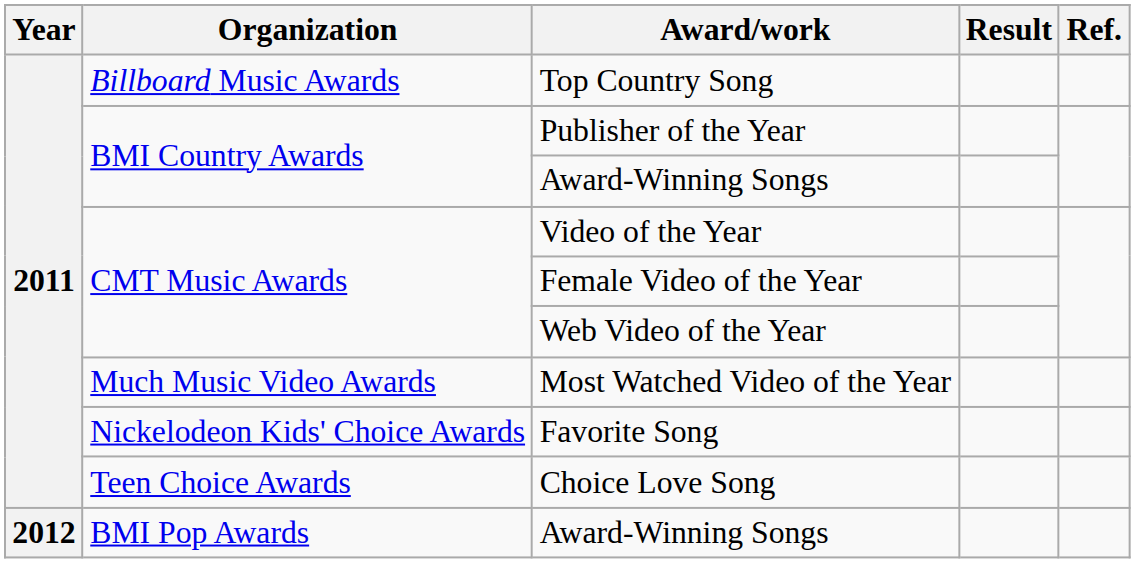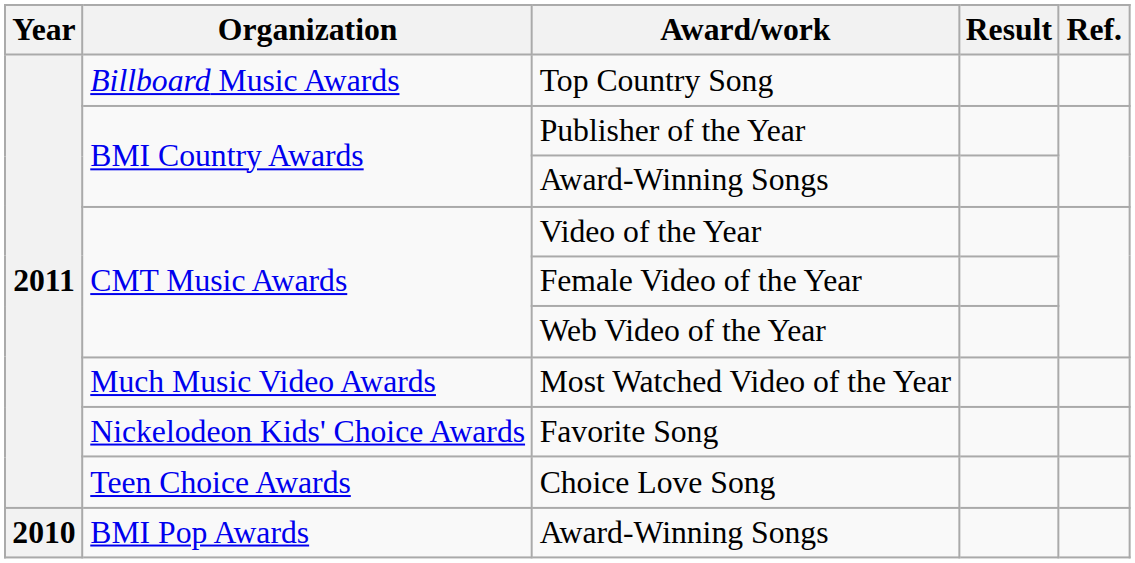BMI Pop Awards / Award-Winning Songs | Year: 2012 -> 2010
